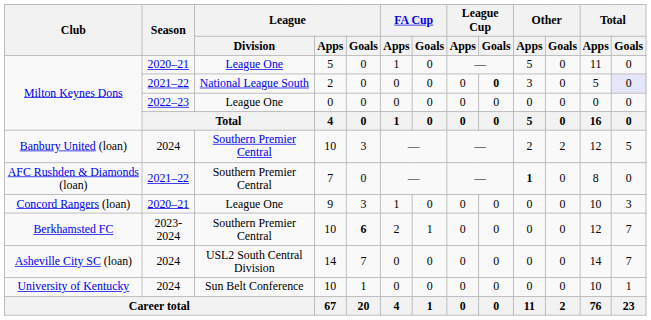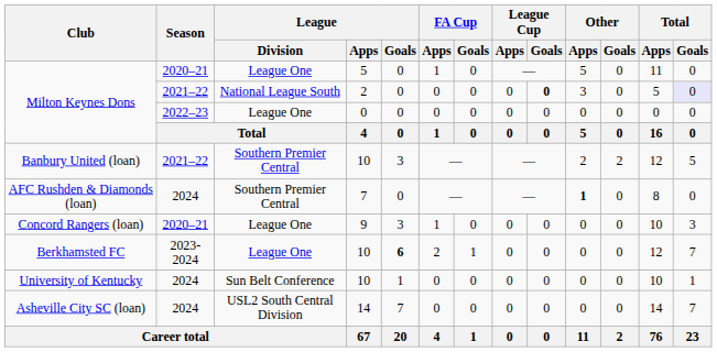Banbury United (loan) | Season: 2024 -> 2021–22
AFC Rushden & Diamonds (loan) | Season: 2021–22 -> 2024
Berkhamsted FC | League / Division: Southern Premier Central -> League One
rows swapped: University of Kentucky <-> Asheville City SC (loan)
